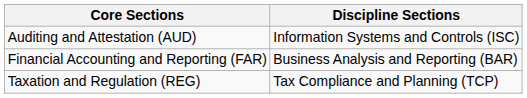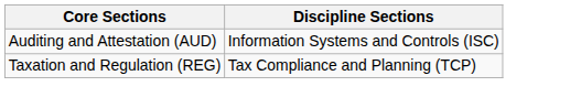- row: Financial Accounting and Reporting (FAR) | Business Analysis and Reporting (BAR)
